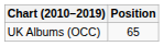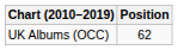UK Albums (OCC) | Position: 65 -> 62
